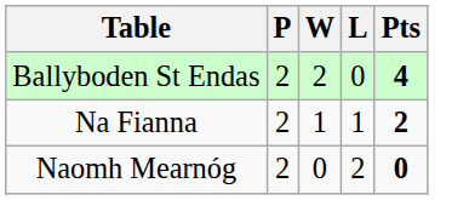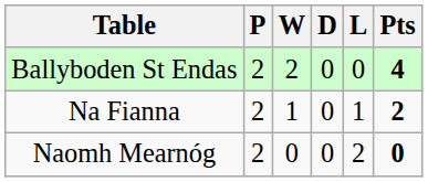+ column: D | 0 | 0 | 0
